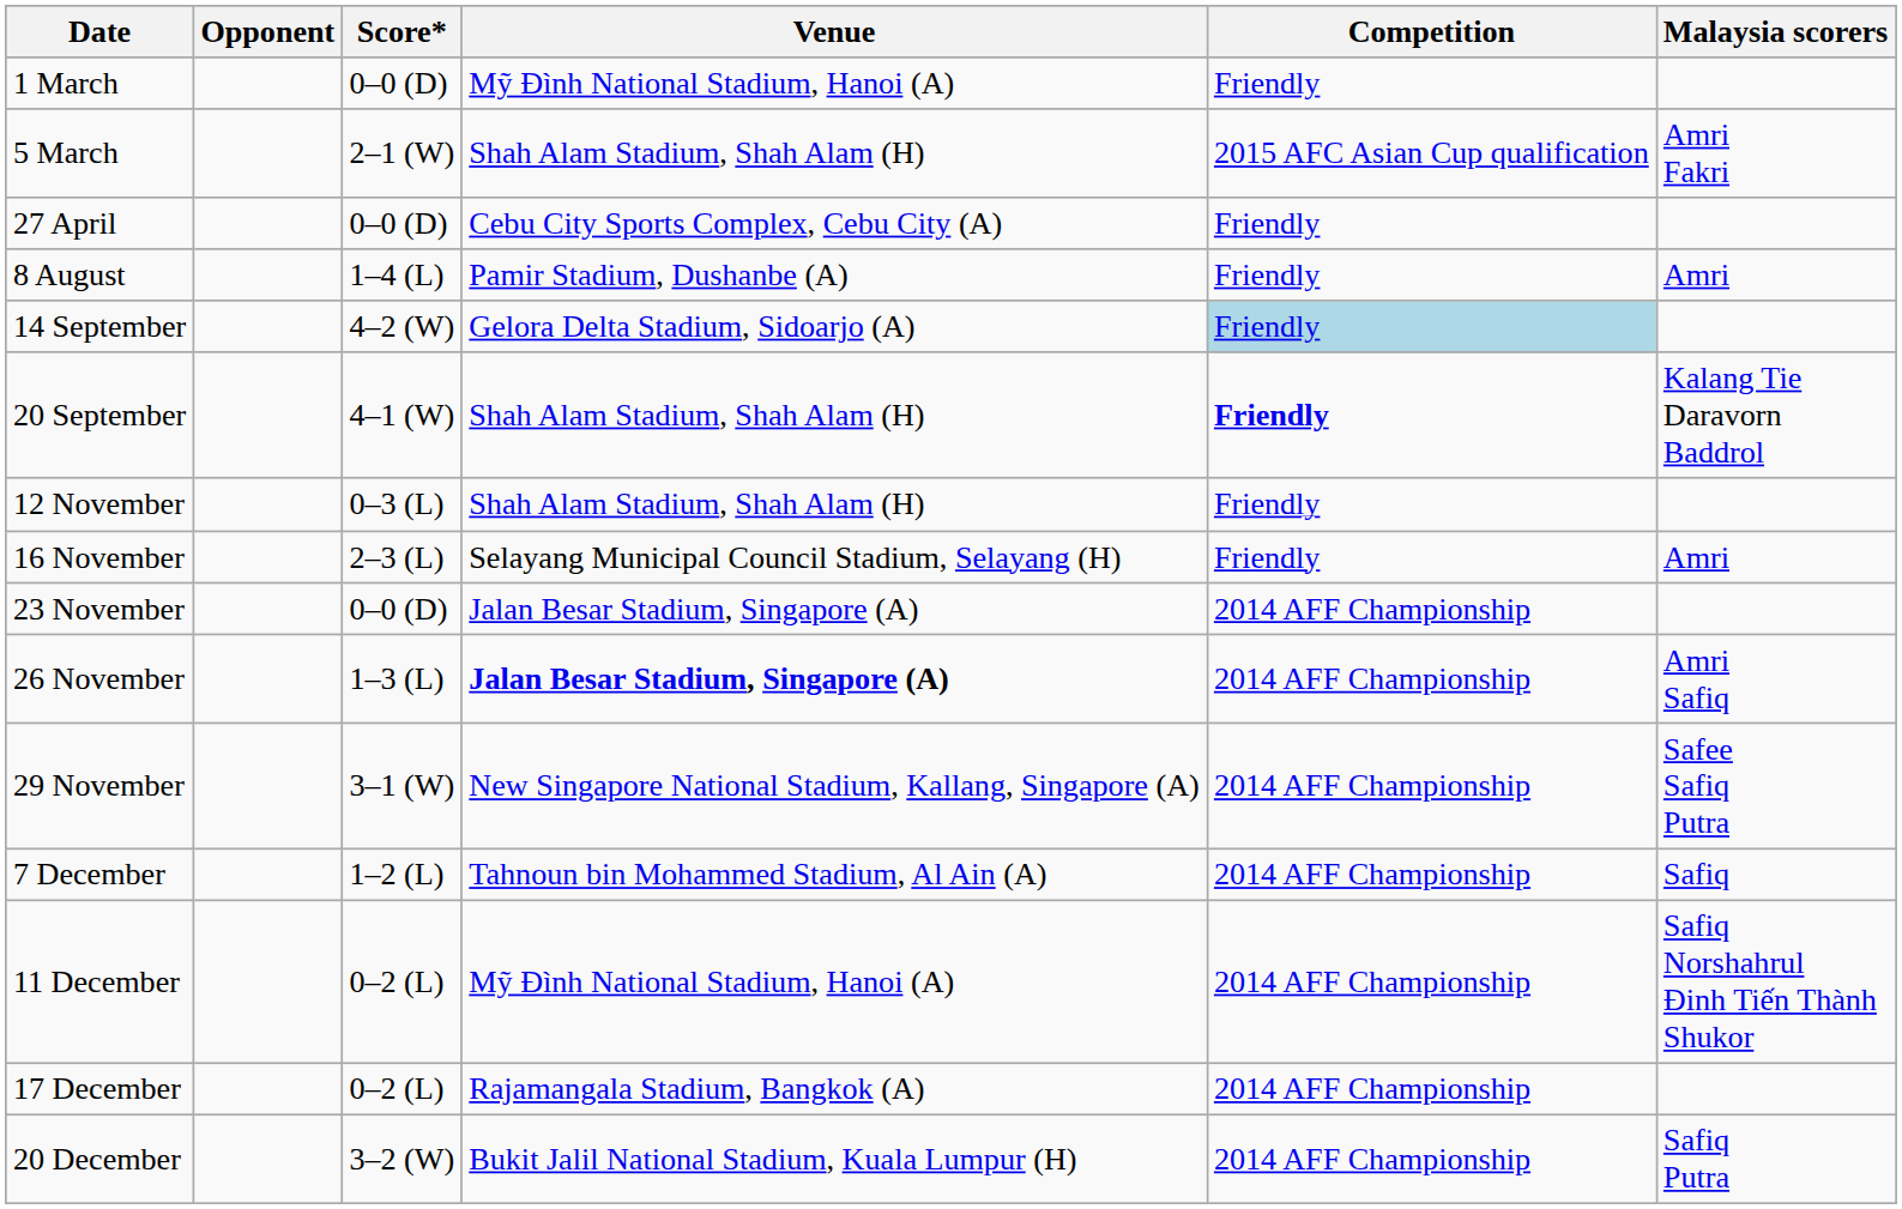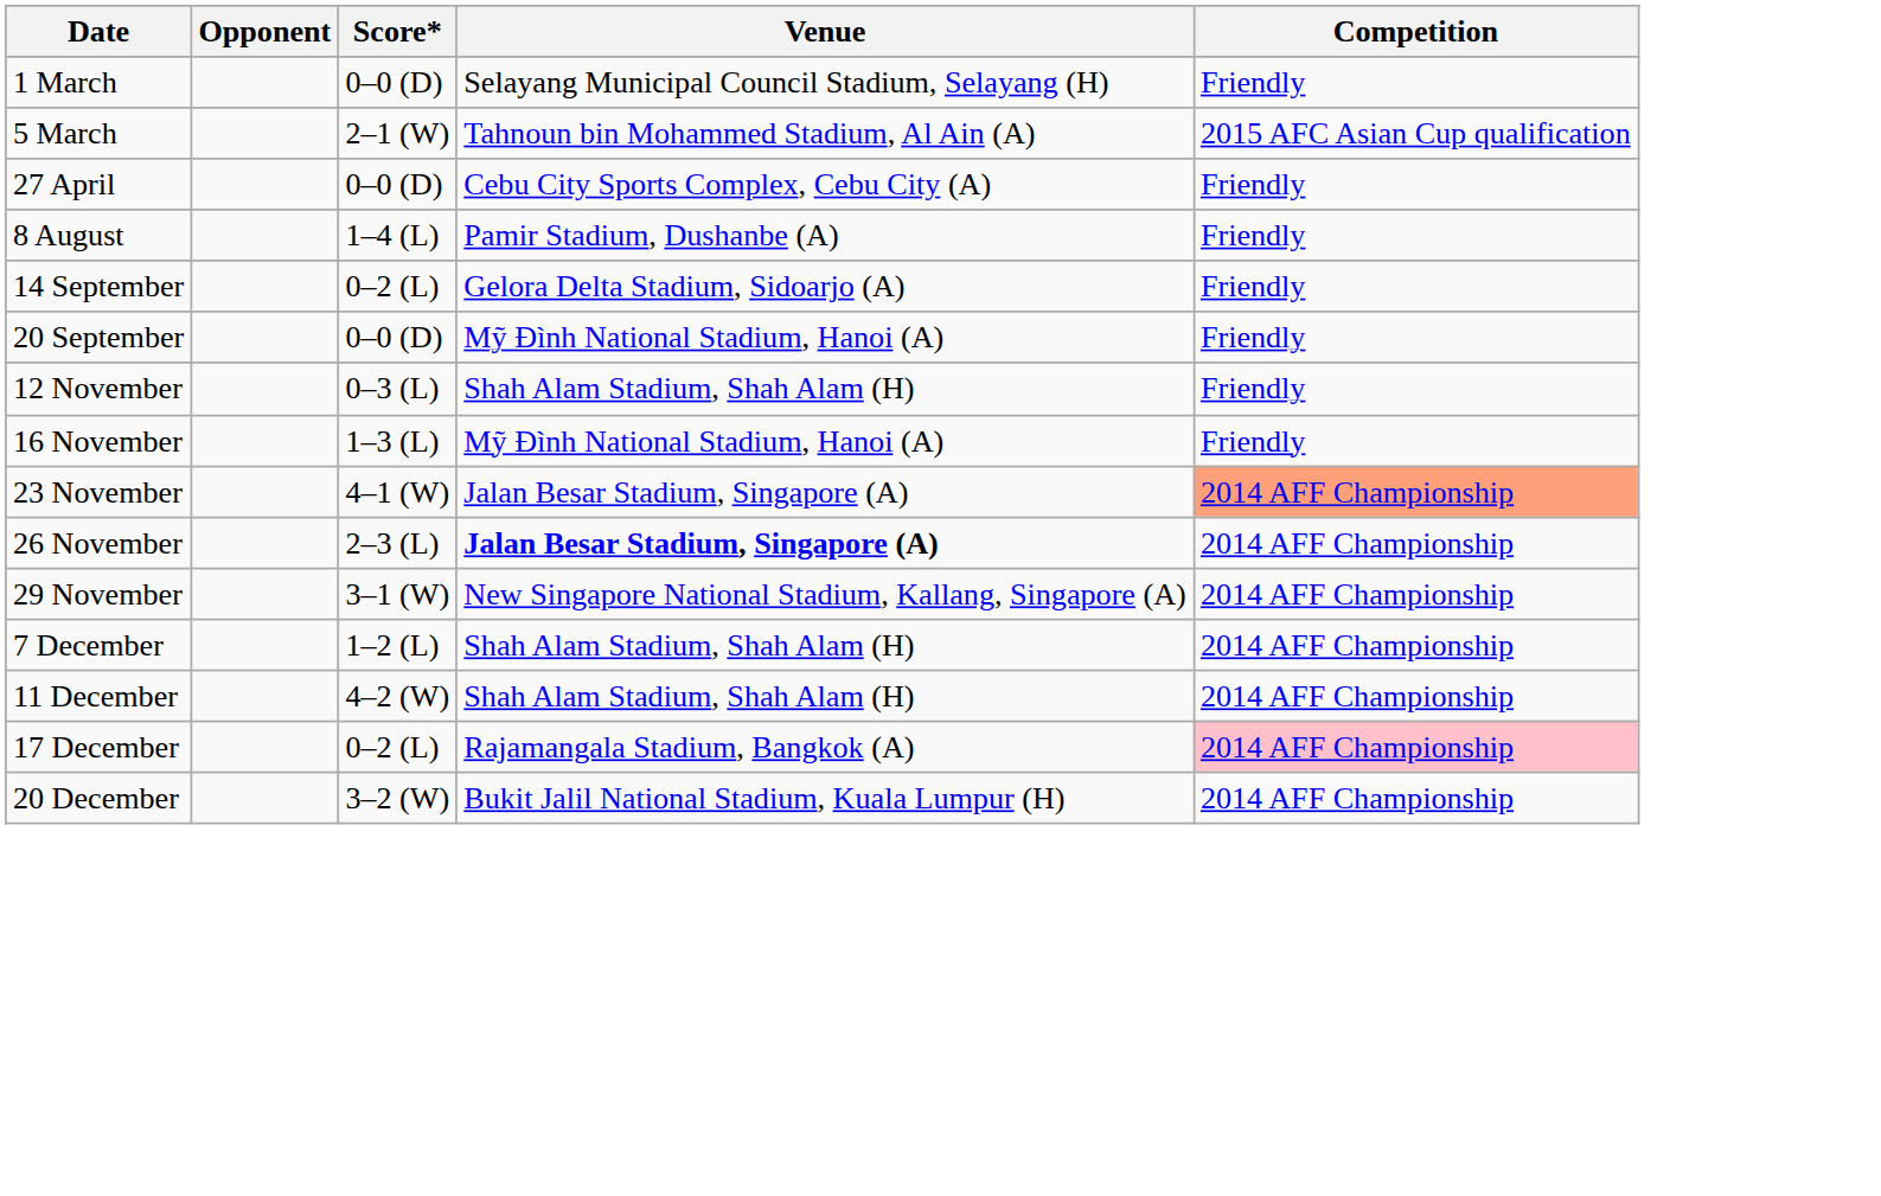- column: Malaysia scorers | Amri Fakri | Amri | Kalang Tie Daravorn Baddrol | Amri | Amri Safiq | Safee Safiq Putra | Safiq | Safiq Norshahrul Đinh Tiến Thành Shukor | Safiq Putra
1 March | Venue: Mỹ Đình National Stadium, Hanoi (A) -> Selayang Municipal Council Stadium, Selayang (H)
5 March | Venue: Shah Alam Stadium, Shah Alam (H) -> Tahnoun bin Mohammed Stadium, Al Ain (A)
14 September | Score*: 4–2 (W) -> 0–2 (L)
14 September | Competition: lightblue background -> no background
20 September | Score*: 4–1 (W) -> 0–0 (D)
20 September | Venue: Shah Alam Stadium, Shah Alam (H) -> Mỹ Đình National Stadium, Hanoi (A)
20 September | Competition: bold -> normal
16 November | Score*: 2–3 (L) -> 1–3 (L)
16 November | Venue: Selayang Municipal Council Stadium, Selayang (H) -> Mỹ Đình National Stadium, Hanoi (A)
23 November | Score*: 0–0 (D) -> 4–1 (W)
23 November | Competition: no background -> lightsalmon background
26 November | Score*: 1–3 (L) -> 2–3 (L)
7 December | Venue: Tahnoun bin Mohammed Stadium, Al Ain (A) -> Shah Alam Stadium, Shah Alam (H)
11 December | Score*: 0–2 (L) -> 4–2 (W)
11 December | Venue: Mỹ Đình National Stadium, Hanoi (A) -> Shah Alam Stadium, Shah Alam (H)
17 December | Competition: no background -> pink background
